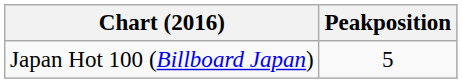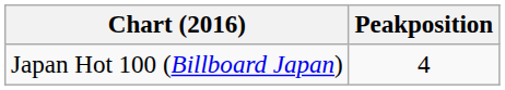Japan Hot 100 (Billboard Japan) | Peakposition: 5 -> 4
